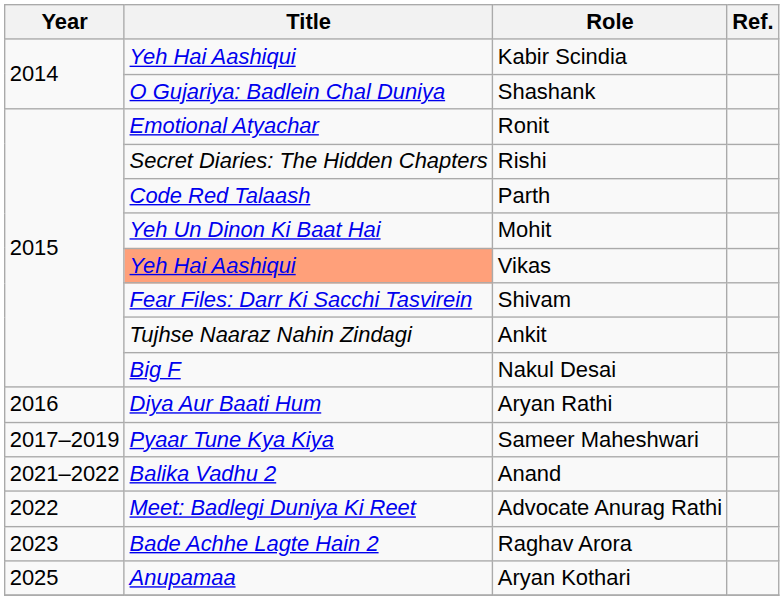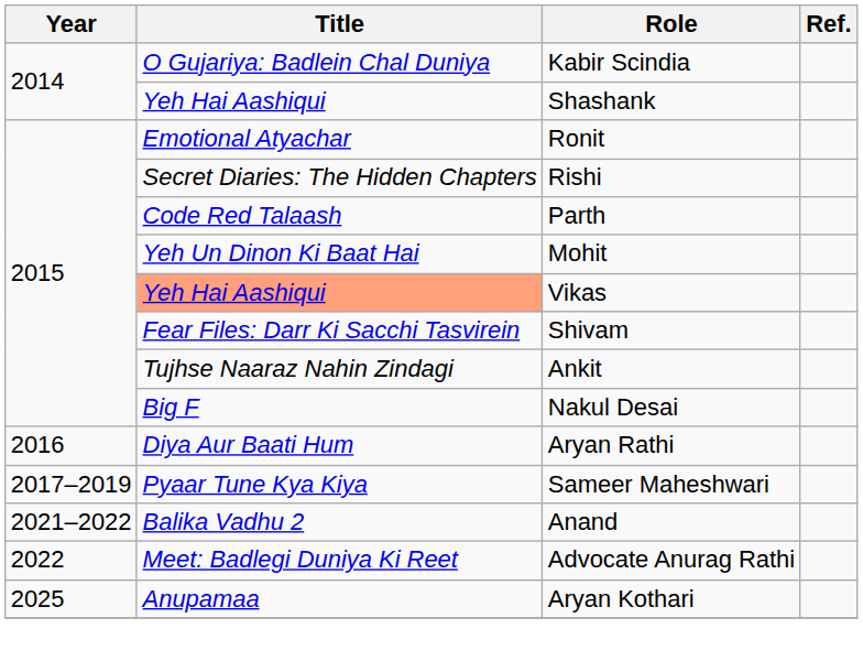Kabir Scindia | Title: Yeh Hai Aashiqui -> O Gujariya: Badlein Chal Duniya
Shashank | Title: O Gujariya: Badlein Chal Duniya -> Yeh Hai Aashiqui
- row: 2023 | Bade Achhe Lagte Hain 2 | Raghav Arora
